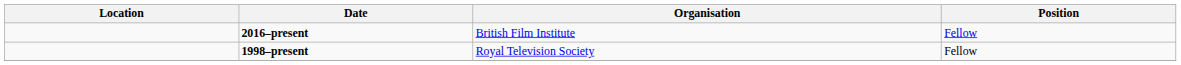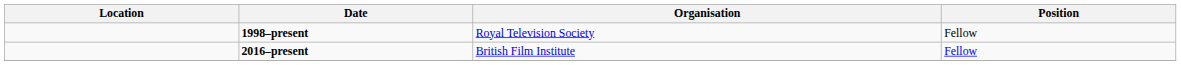rows swapped: 1998–present <-> 2016–present
